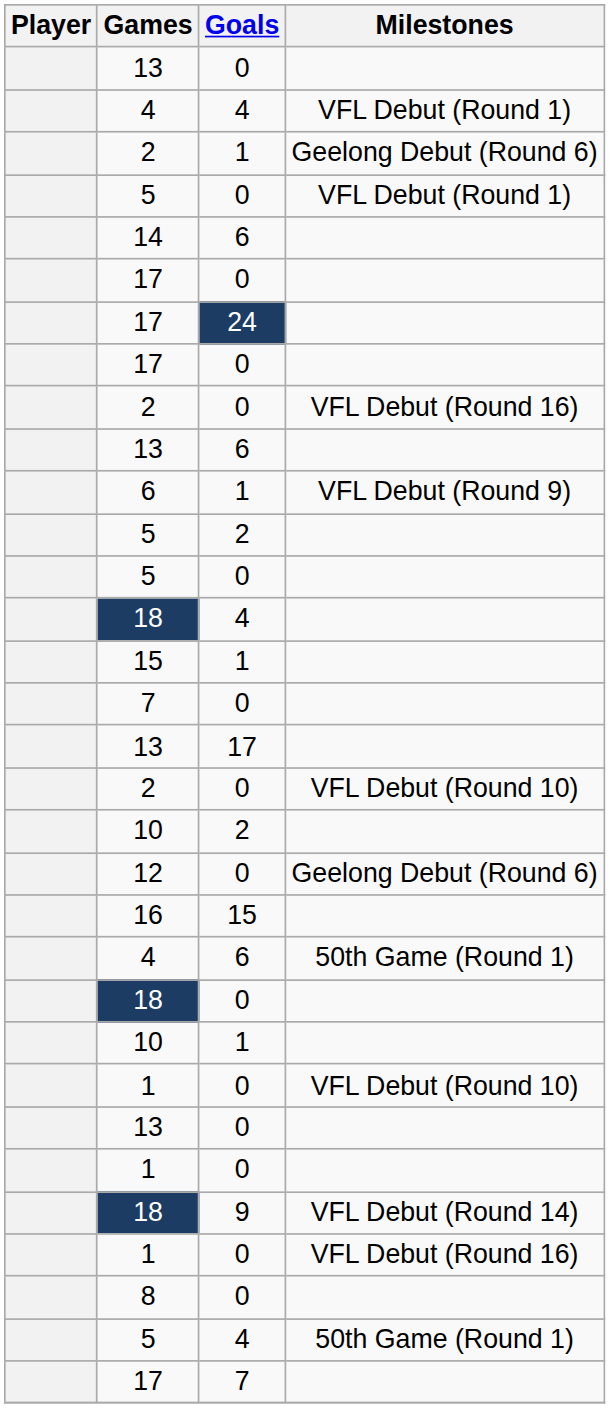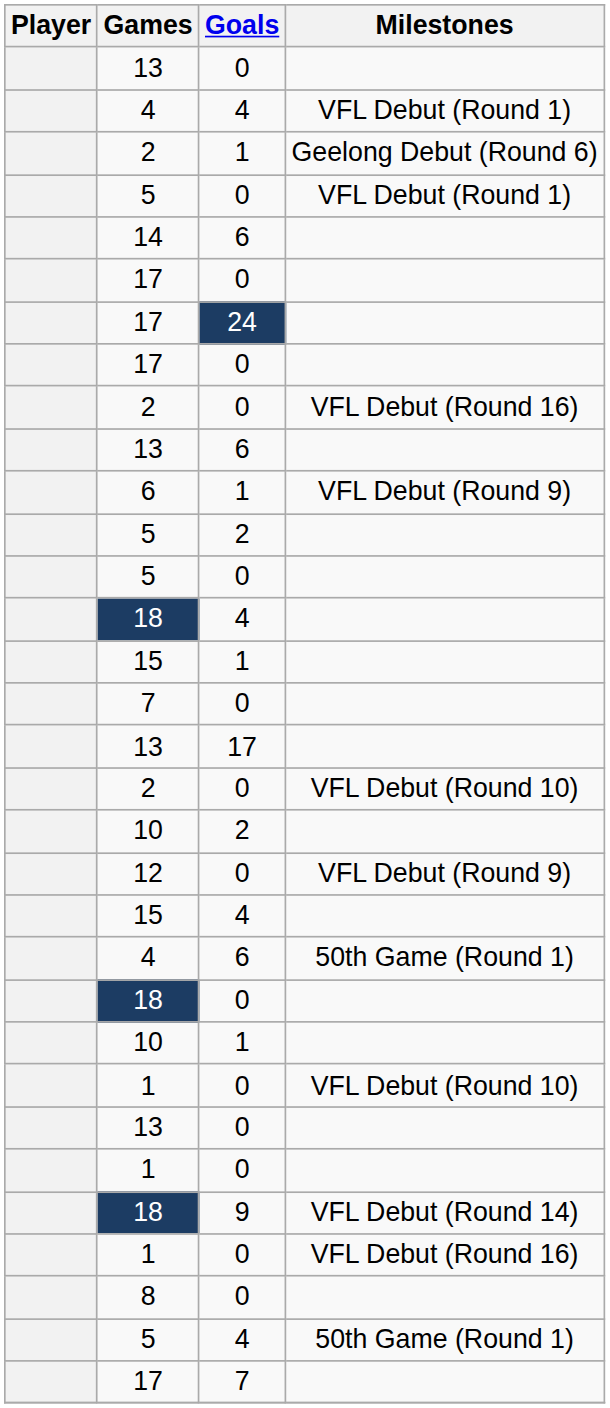12 | Milestones: Geelong Debut (Round 6) -> VFL Debut (Round 9)
- row: 16 | 15
+ row: 15 | 4
